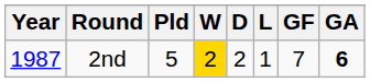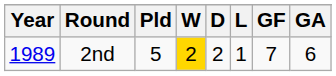2nd | Year: 1987 -> 1989
2nd | GA: bold -> normal
